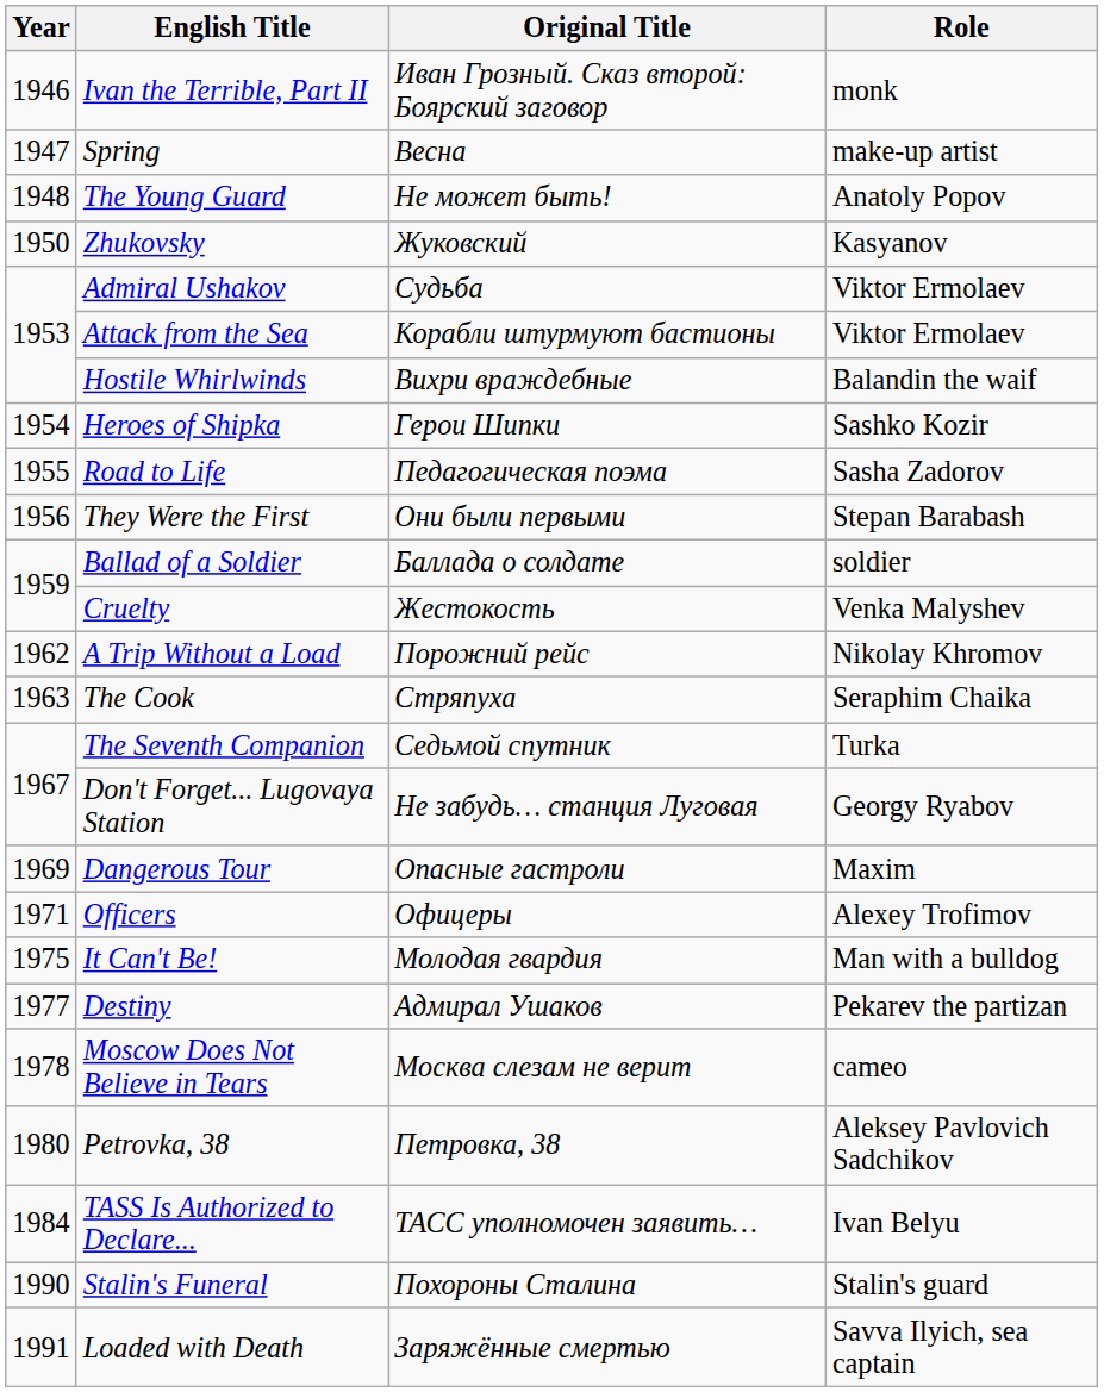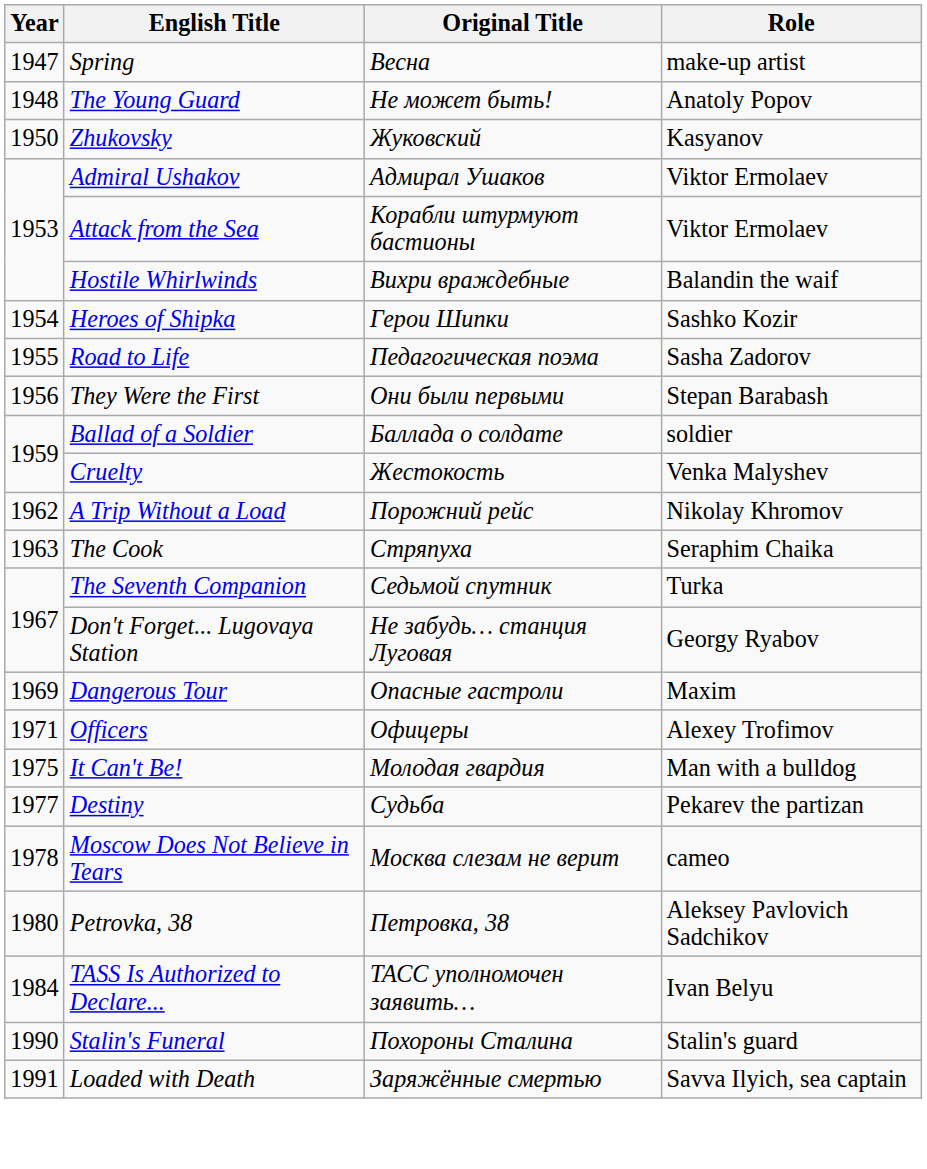- row: 1946 | Ivan the Terrible, Part II | Иван Грозный. Сказ второй: Боярский заговор | monk
Admiral Ushakov | Original Title: Судьба -> Адмирал Ушаков
Destiny | Original Title: Адмирал Ушаков -> Судьба
